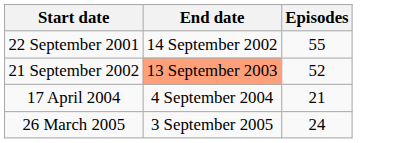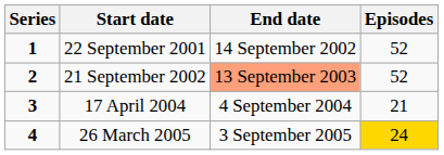+ column: Series | 1 | 2 | 3 | 4
22 September 2001 | Episodes: 55 -> 52
26 March 2005 | Episodes: no background -> gold background
